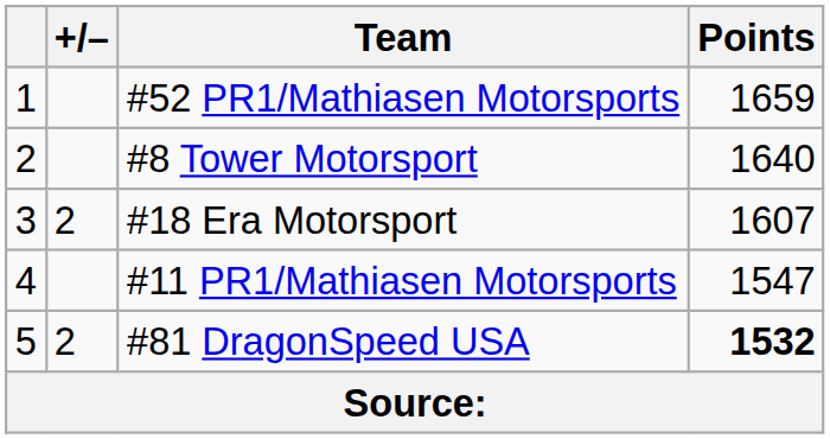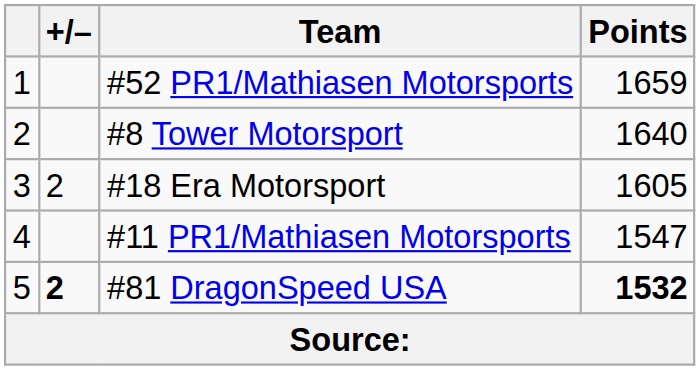#18 Era Motorsport | Points: 1607 -> 1605
#81 DragonSpeed USA | +/–: normal -> bold
